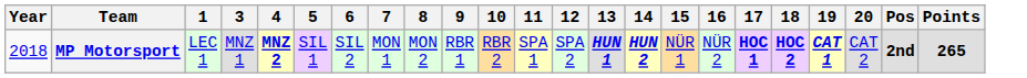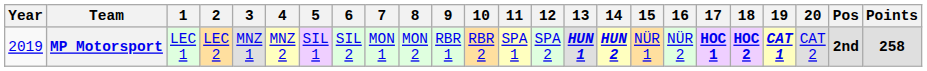+ column: 2 | LEC 2
MP Motorsport | Year: 2018 -> 2019
MP Motorsport | 4: bold -> normal
MP Motorsport | Points: 265 -> 258
